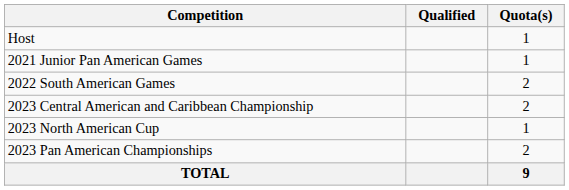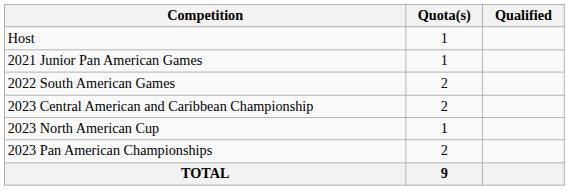columns swapped: Quota(s) <-> Qualified
